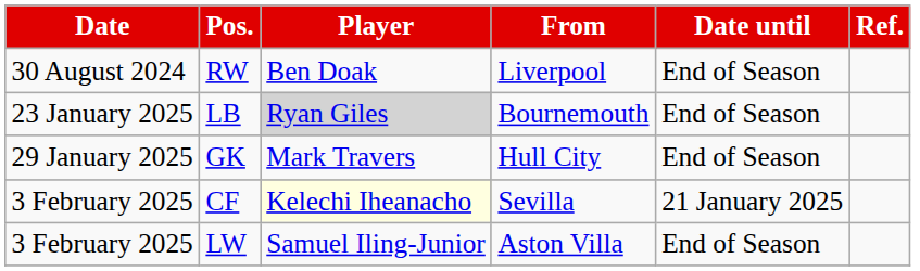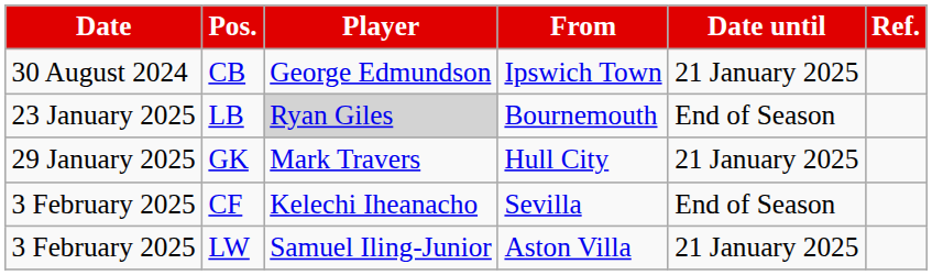- row: 30 August 2024 | RW | Ben Doak | Liverpool | End of Season
+ row: 30 August 2024 | CB | George Edmundson | Ipswich Town | 21 January 2025
GK | Date until: End of Season -> 21 January 2025
CF | Player: lightyellow background -> no background
CF | Date until: 21 January 2025 -> End of Season
LW | Date until: End of Season -> 21 January 2025
